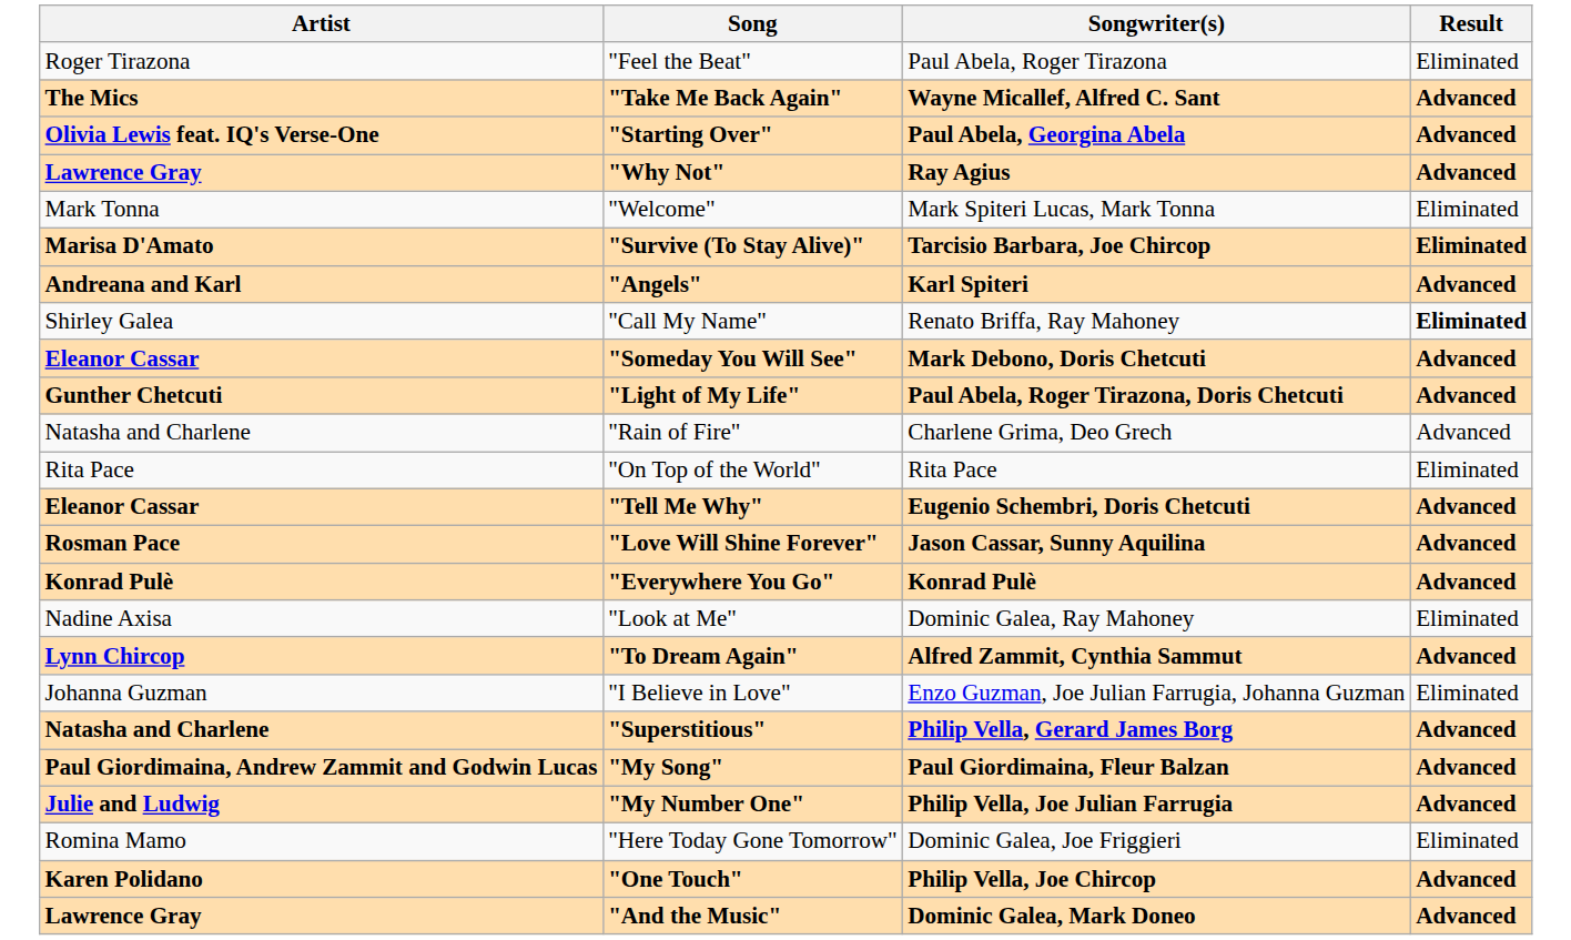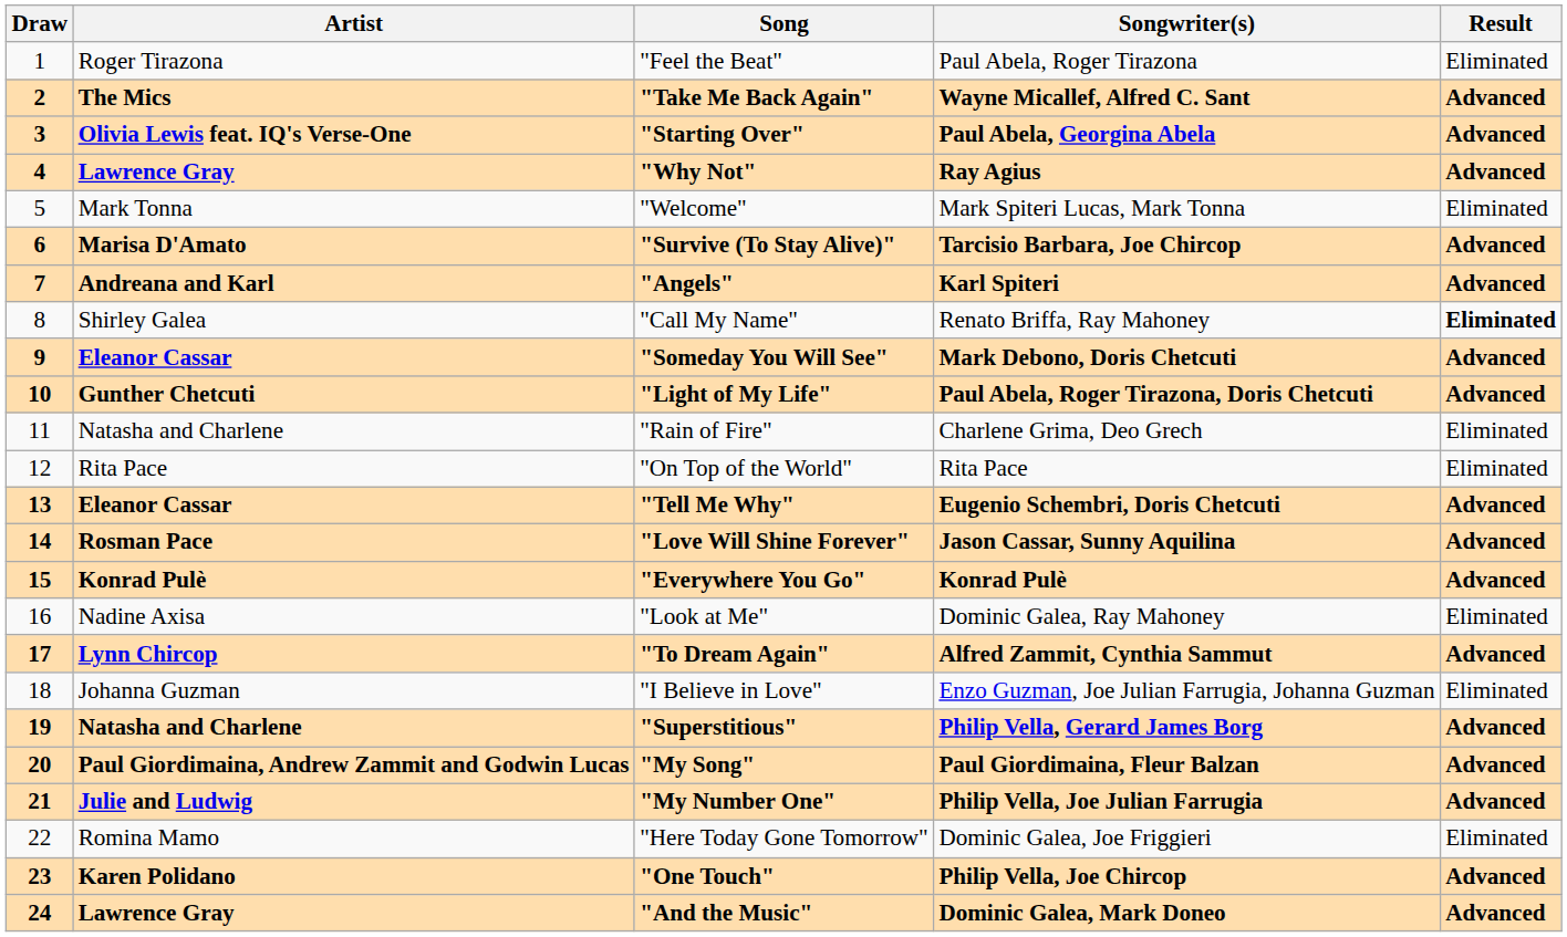+ column: Draw | 1 | 2 | 3 | 4 | 5 | 6 | 7 | 8 | 9 | 10 | 11 | 12 | 13 | 14 | 15 | 16 | 17 | 18 | 19 | 20 | 21 | 22 | 23 | 24
"Survive (To Stay Alive)" | Result: Eliminated -> Advanced
"Rain of Fire" | Result: Advanced -> Eliminated
